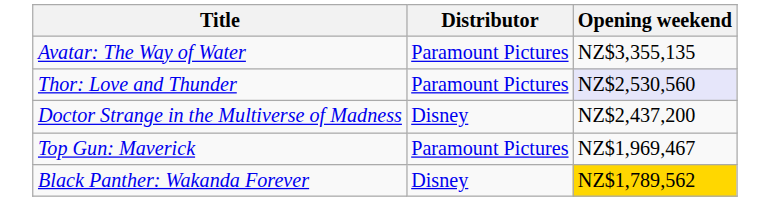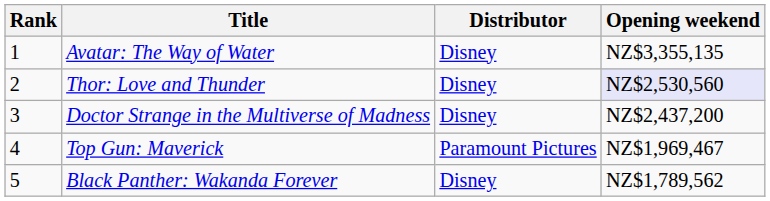+ column: Rank | 1 | 2 | 3 | 4 | 5
Avatar: The Way of Water | Distributor: Paramount Pictures -> Disney
Thor: Love and Thunder | Distributor: Paramount Pictures -> Disney
Black Panther: Wakanda Forever | Opening weekend: gold background -> no background
